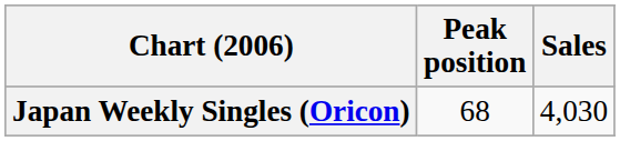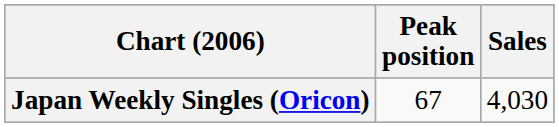Japan Weekly Singles (Oricon) | Peak position: 68 -> 67
